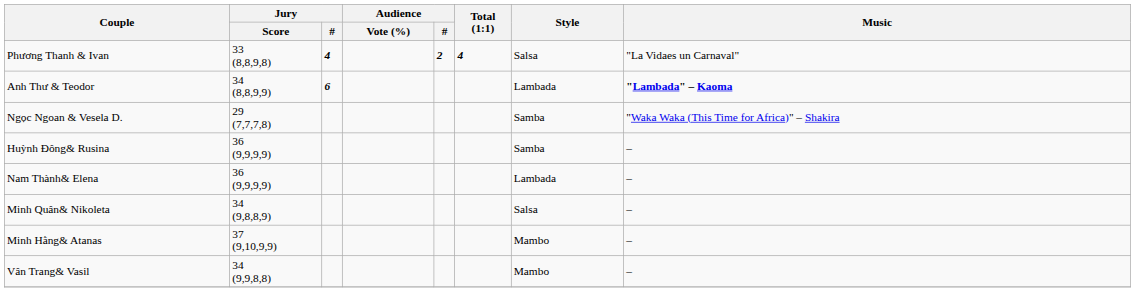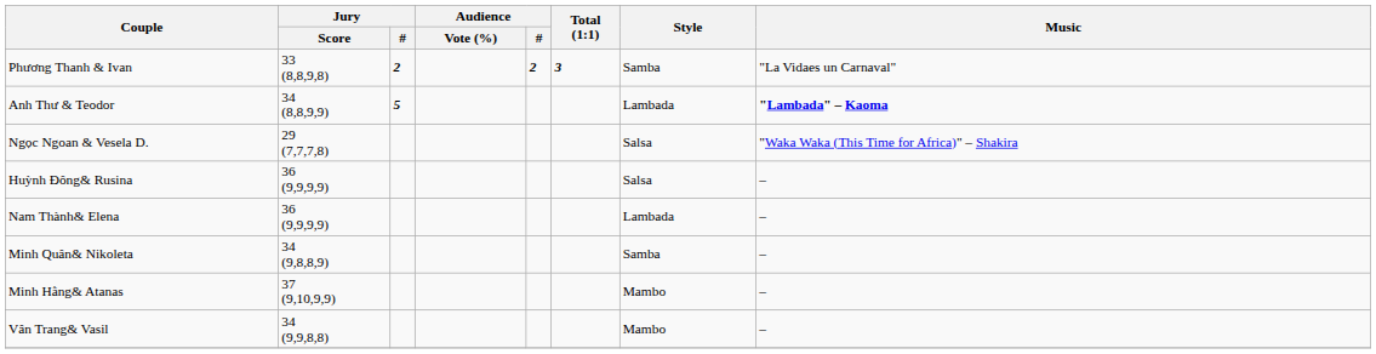Phương Thanh & Ivan | Jury / #: 4 -> 2
Phương Thanh & Ivan | Total (1:1): 4 -> 3
Phương Thanh & Ivan | Style: Salsa -> Samba
Anh Thư & Teodor | Jury / #: 6 -> 5
Ngọc Ngoan & Vesela D. | Style: Samba -> Salsa
Huỳnh Đông& Rusina | Style: Samba -> Salsa
Minh Quân& Nikoleta | Style: Salsa -> Samba
